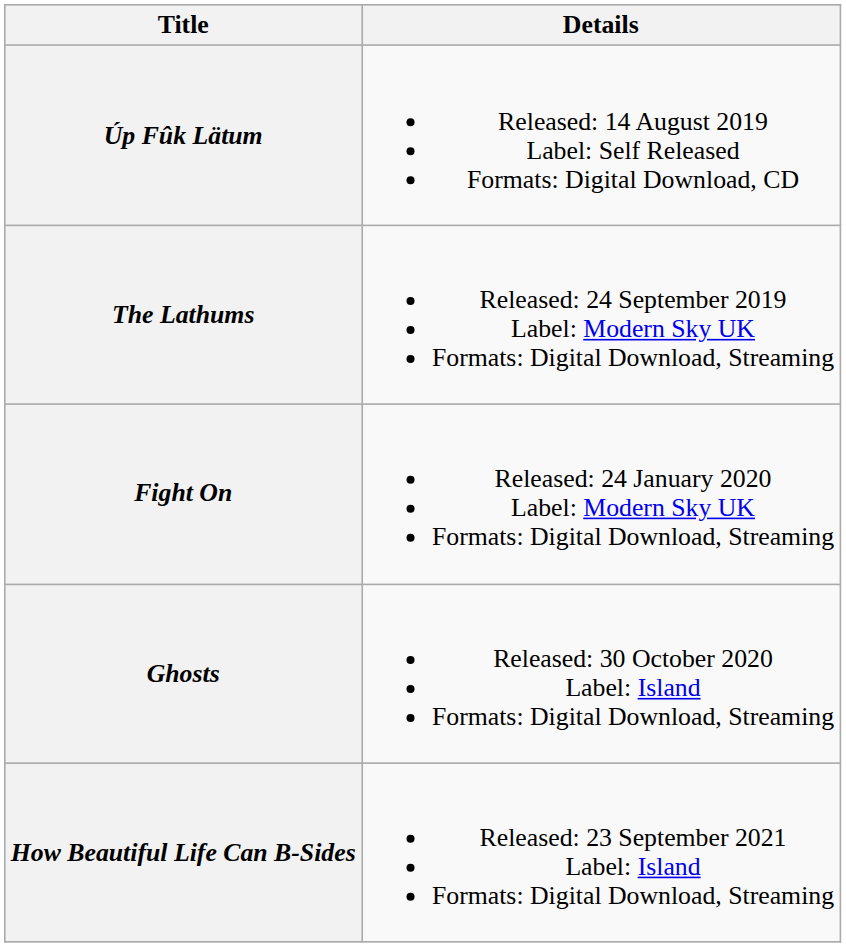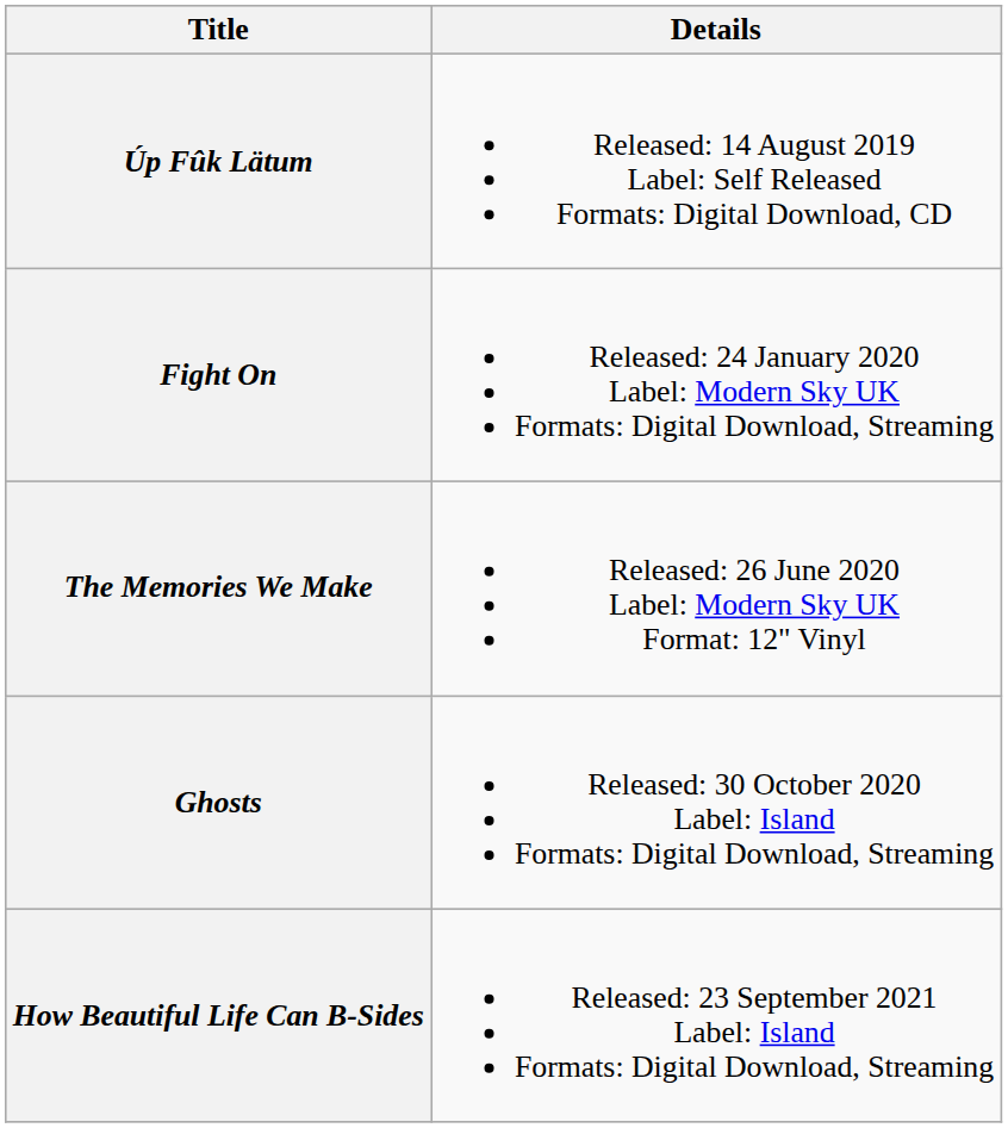- row: The Lathums | Released: 24 September 2019 Label: Modern Sky UK Formats: Digital Download, Streaming
+ row: The Memories We Make | Released: 26 June 2020 Label: Modern Sky UK Format: 12" Vinyl
